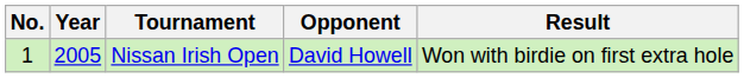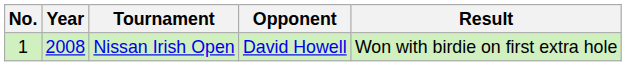Nissan Irish Open | Year: 2005 -> 2008
